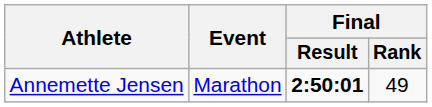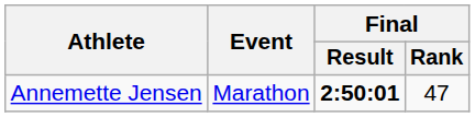Annemette Jensen | Final / Rank: 49 -> 47
